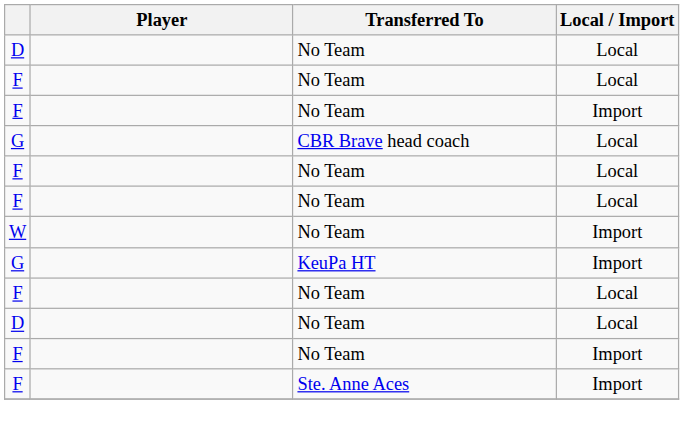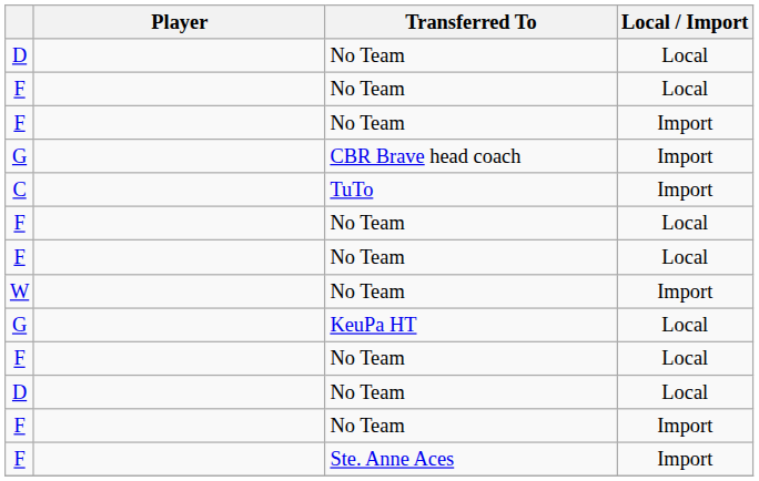G / CBR Brave head coach | Local / Import: Local -> Import
+ row: C | TuTo | Import
G / KeuPa HT | Local / Import: Import -> Local
